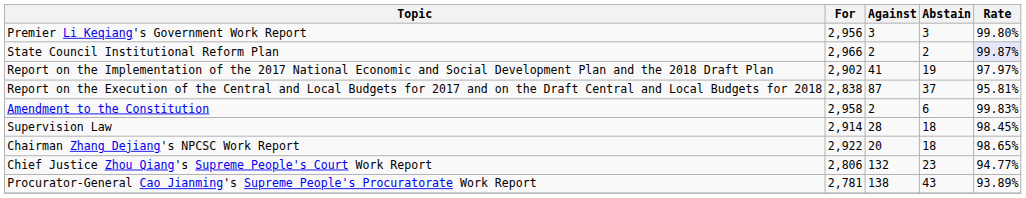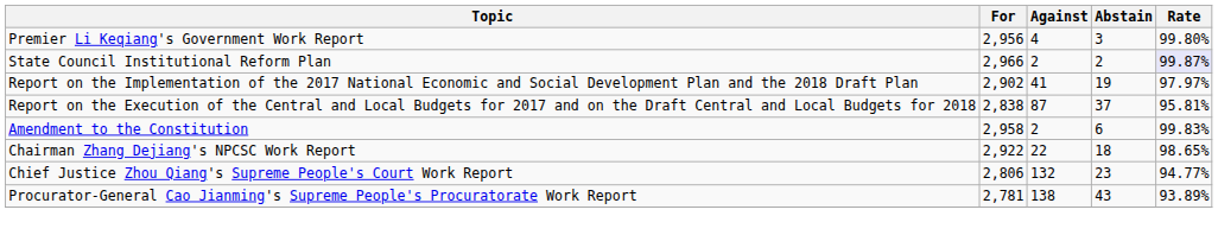Premier Li Keqiang's Government Work Report | Against: 3 -> 4
- row: Supervision Law | 2,914 | 28 | 18 | 98.45%
Chairman Zhang Dejiang's NPCSC Work Report | Against: 20 -> 22
